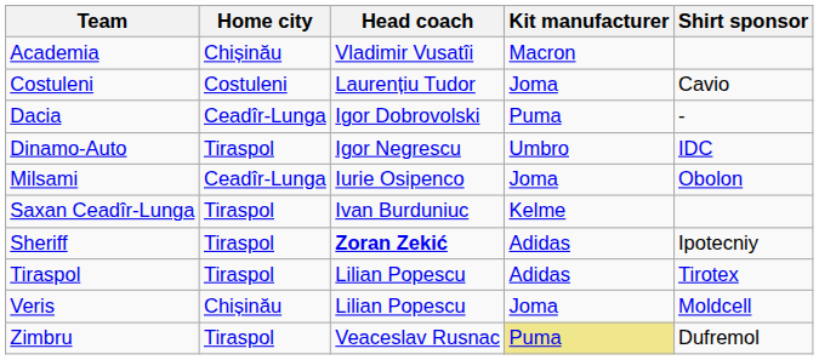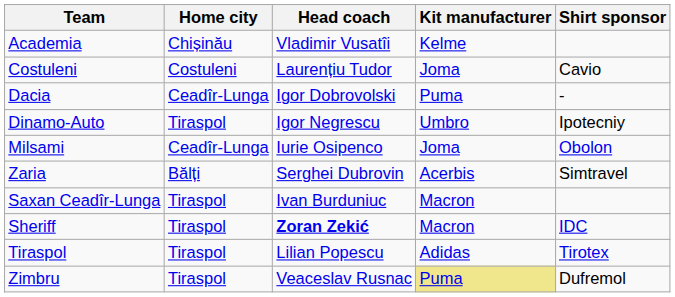Academia | Kit manufacturer: Macron -> Kelme
Dinamo-Auto | Shirt sponsor: IDC -> Ipotecniy
+ row: Zaria | Bălți | Serghei Dubrovin | Acerbis | Simtravel
Saxan Ceadîr-Lunga | Kit manufacturer: Kelme -> Macron
Sheriff | Kit manufacturer: Adidas -> Macron
Sheriff | Shirt sponsor: Ipotecniy -> IDC
- row: Veris | Chișinău | Lilian Popescu | Joma | Moldcell
